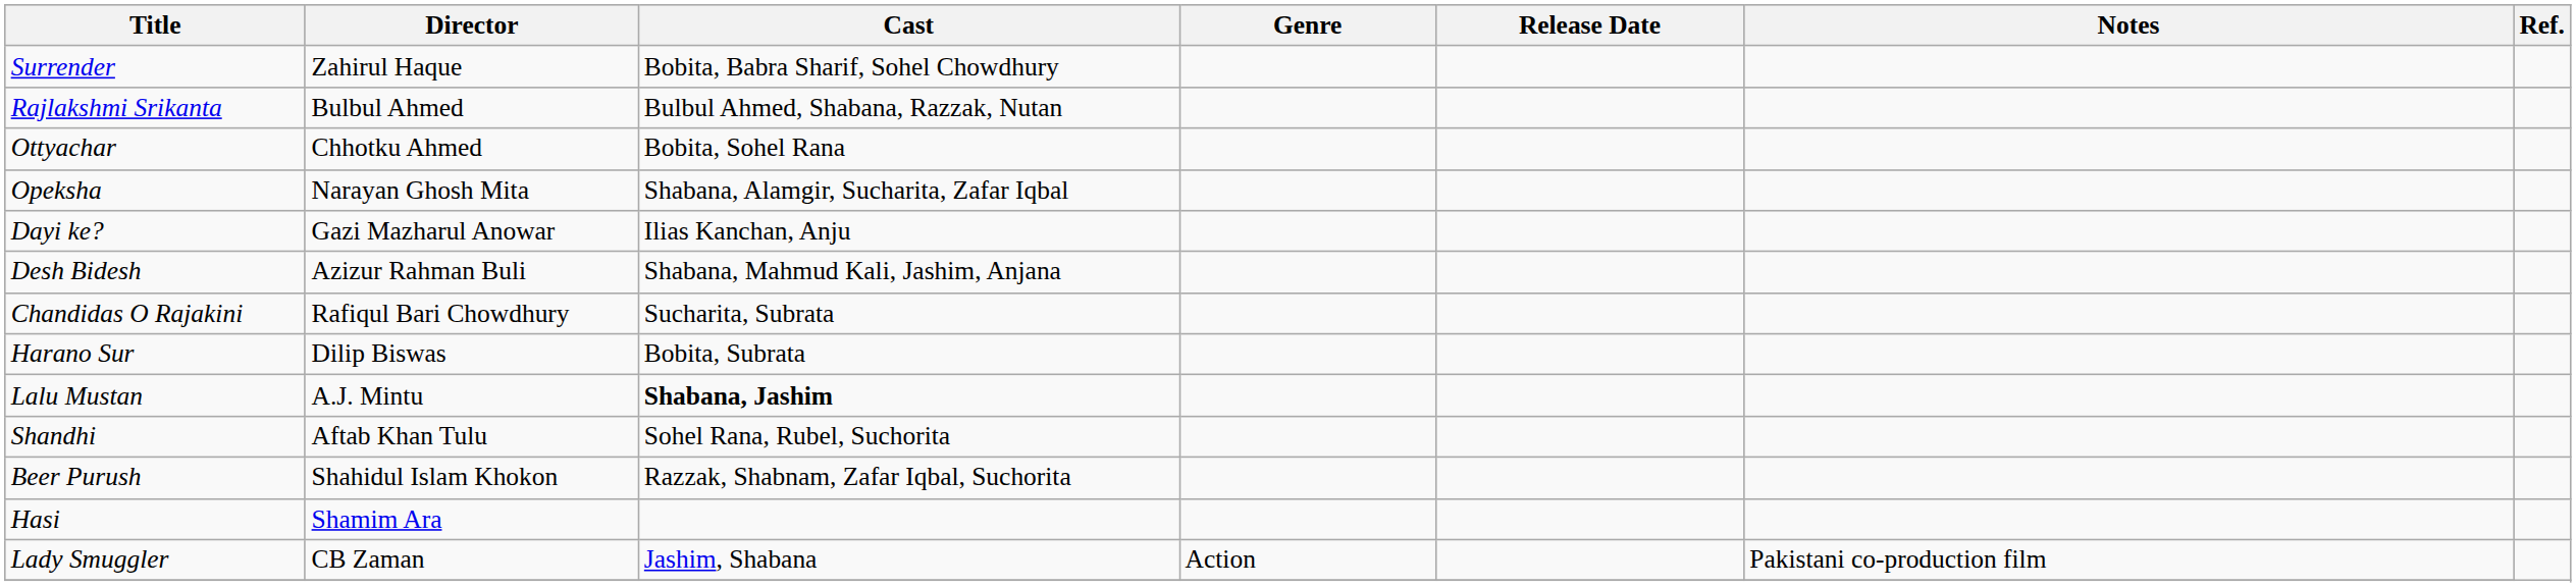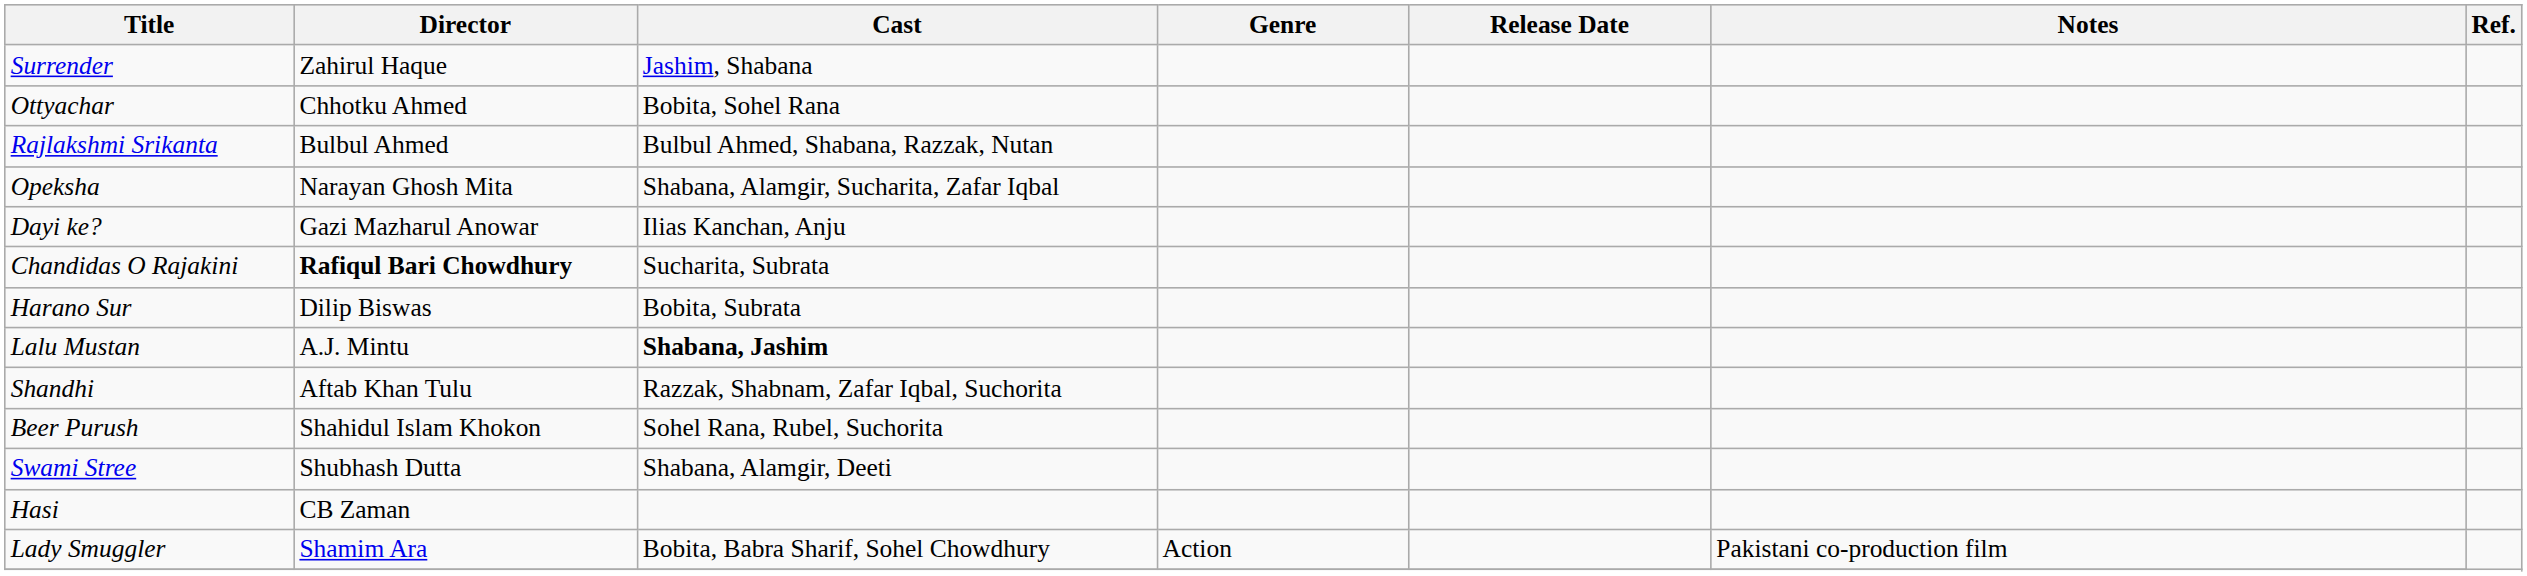Surrender | Cast: Bobita, Babra Sharif, Sohel Chowdhury -> Jashim, Shabana
rows swapped: Ottyachar <-> Rajlakshmi Srikanta
- row: Desh Bidesh | Azizur Rahman Buli | Shabana, Mahmud Kali, Jashim, Anjana
Chandidas O Rajakini | Director: normal -> bold
Shandhi | Cast: Sohel Rana, Rubel, Suchorita -> Razzak, Shabnam, Zafar Iqbal, Suchorita
Beer Purush | Cast: Razzak, Shabnam, Zafar Iqbal, Suchorita -> Sohel Rana, Rubel, Suchorita
+ row: Swami Stree | Shubhash Dutta | Shabana, Alamgir, Deeti
Hasi | Director: Shamim Ara -> CB Zaman
Lady Smuggler | Director: CB Zaman -> Shamim Ara
Lady Smuggler | Cast: Jashim, Shabana -> Bobita, Babra Sharif, Sohel Chowdhury
